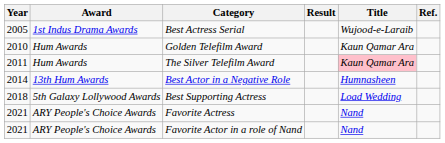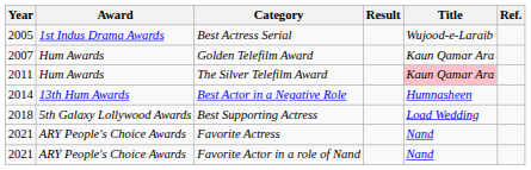Golden Telefilm Award | Year: 2010 -> 2007
